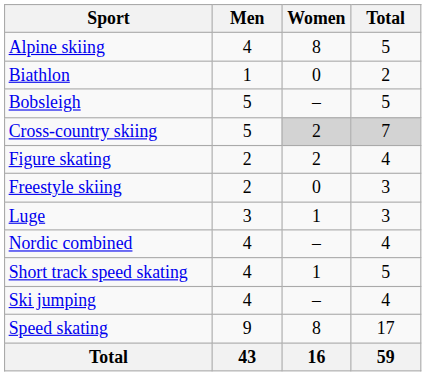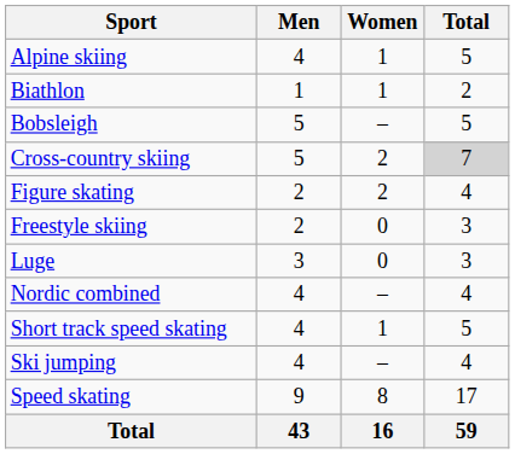Alpine skiing | Women: 8 -> 1
Biathlon | Women: 0 -> 1
Cross-country skiing | Women: lightgrey background -> no background
Luge | Women: 1 -> 0
